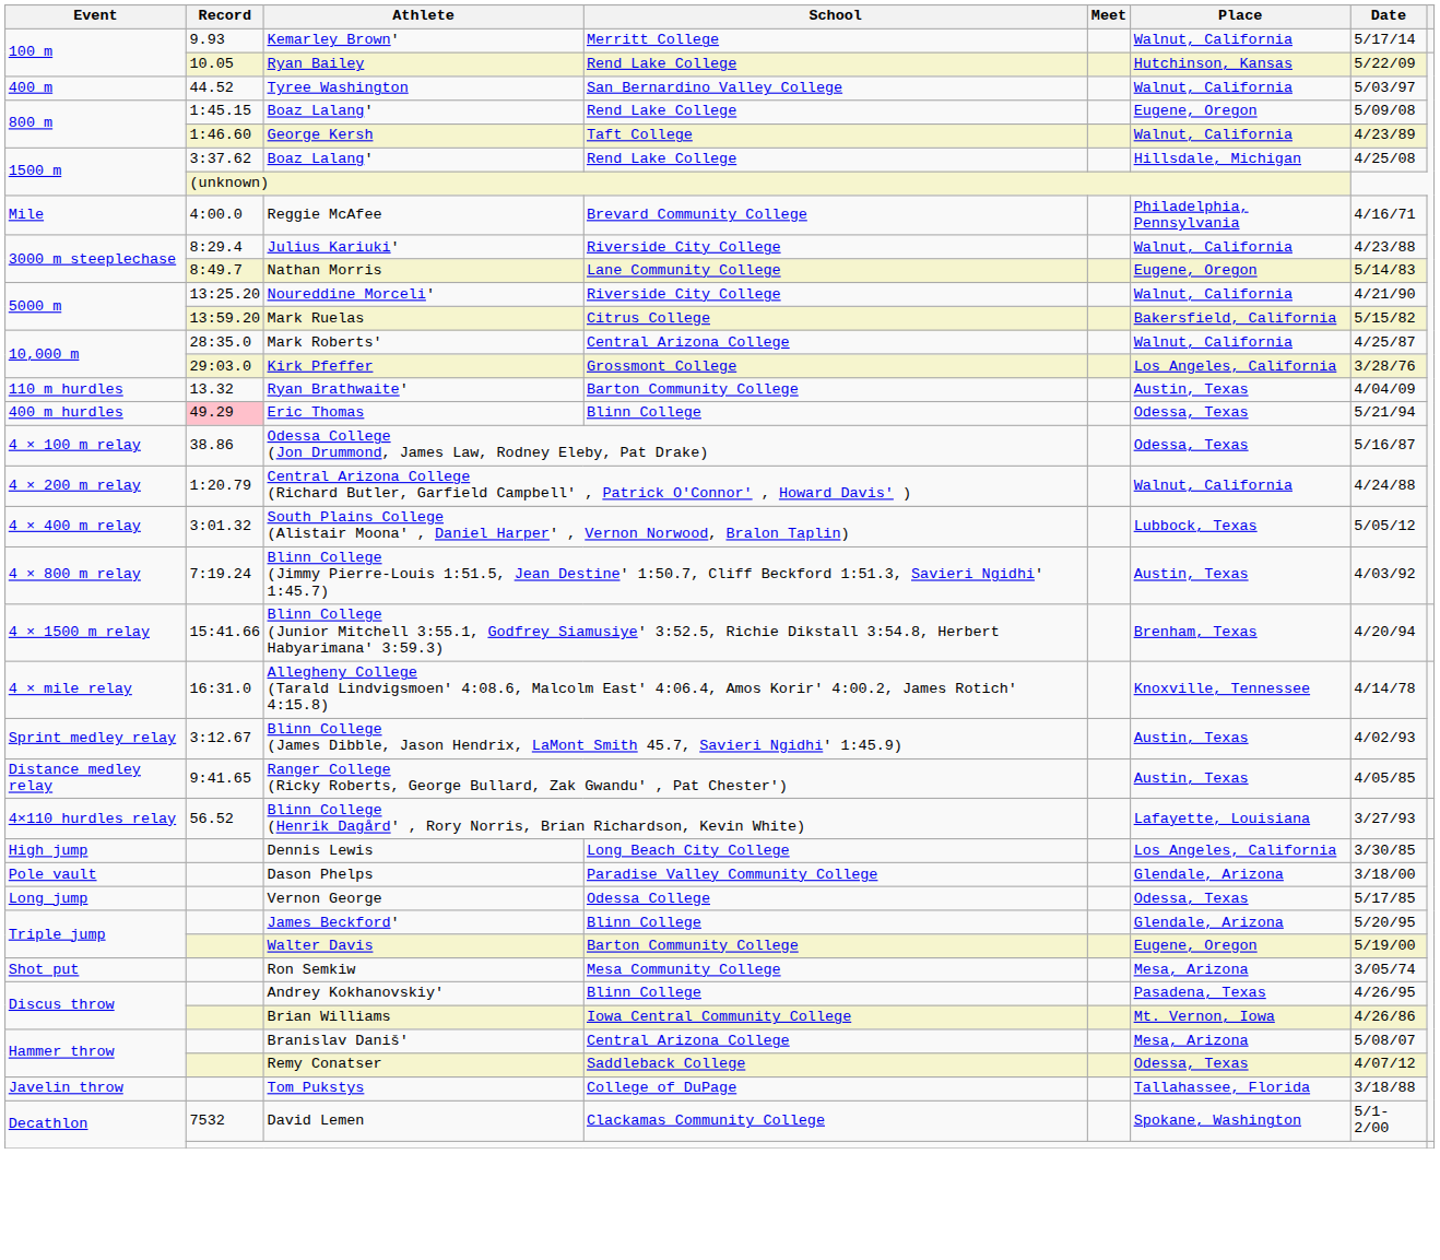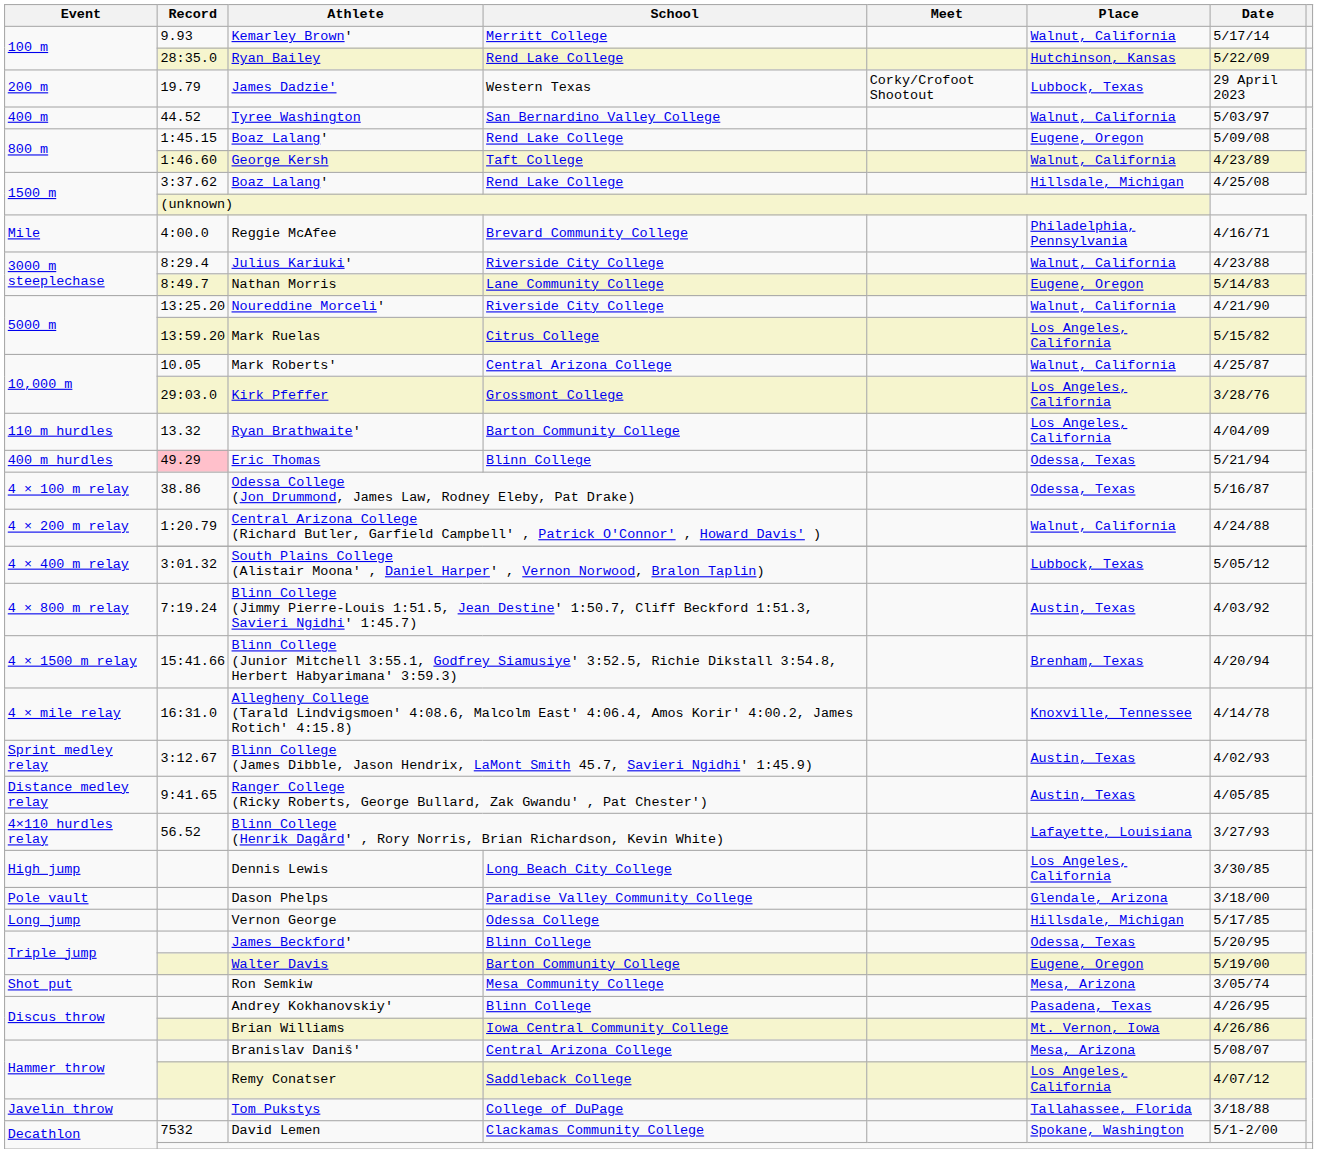Ryan Bailey | Record: 10.05 -> 28:35.0
+ row: 200 m | 19.79 | James Dadzie' | Western Texas | Corky/Crofoot Shootout | Lubbock, Texas | 29 April 2023
Mark Ruelas | Place: Bakersfield, California -> Los Angeles, California
Mark Roberts' | Record: 28:35.0 -> 10.05
Ryan Brathwaite' | Place: Austin, Texas -> Los Angeles, California
Vernon George | Place: Odessa, Texas -> Hillsdale, Michigan
James Beckford' | Place: Glendale, Arizona -> Odessa, Texas
Remy Conatser | Place: Odessa, Texas -> Los Angeles, California
